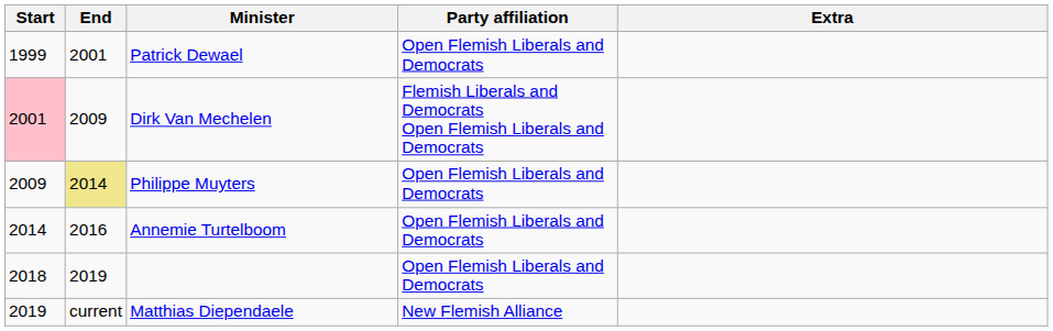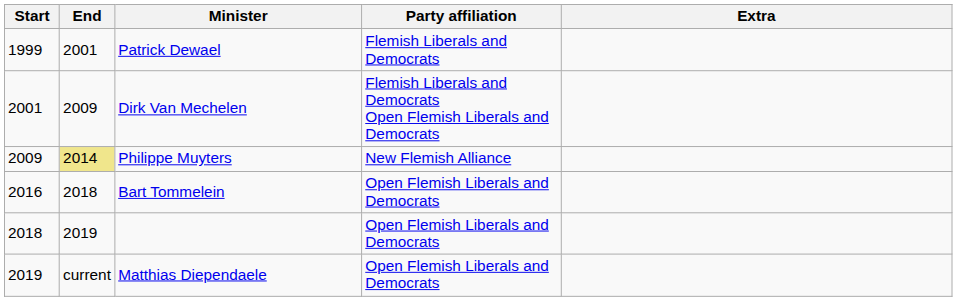Patrick Dewael | Party affiliation: Open Flemish Liberals and Democrats -> Flemish Liberals and Democrats
Dirk Van Mechelen | Start: pink background -> no background
Philippe Muyters | Party affiliation: Open Flemish Liberals and Democrats -> New Flemish Alliance
- row: 2014 | 2016 | Annemie Turtelboom | Open Flemish Liberals and Democrats
+ row: 2016 | 2018 | Bart Tommelein | Open Flemish Liberals and Democrats
Matthias Diependaele | Party affiliation: New Flemish Alliance -> Open Flemish Liberals and Democrats
